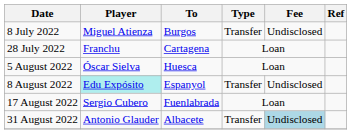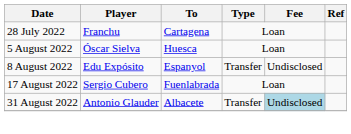- row: 8 July 2022 | Miguel Atienza | Burgos | Transfer | Undisclosed
8 August 2022 | Player: paleturquoise background -> no background
